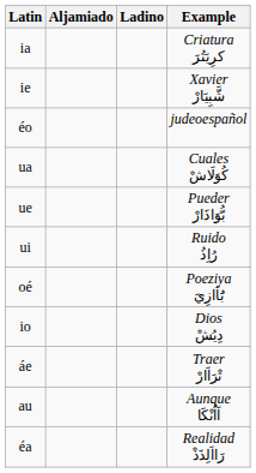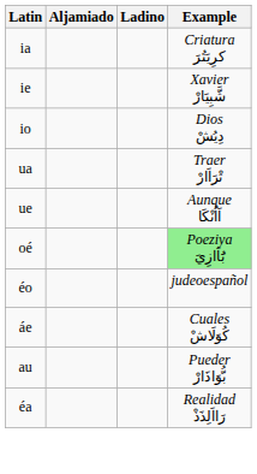rows swapped: io <-> éo
ua | Example: Cuales كُوَلَاشْ -> Traer تْرَاَارْ
ue | Example: Pueder بُّوَاذَارْ -> Aunque اَاُنْكَا
- row: ui | Ruido رُاِذُ
oé | Example: no background -> lightgreen background
áe | Example: Traer تْرَاَارْ -> Cuales كُوَلَاشْ
au | Example: Aunque اَاُنْكَا -> Pueder بُّوَاذَارْ
